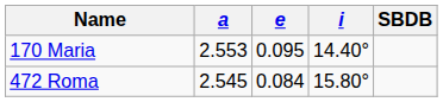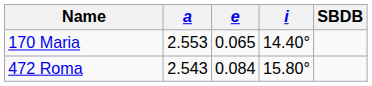170 Maria | e: 0.095 -> 0.065
472 Roma | a: 2.545 -> 2.543
